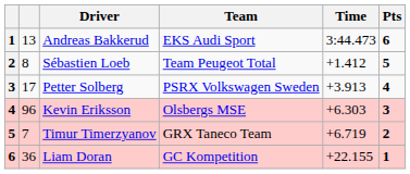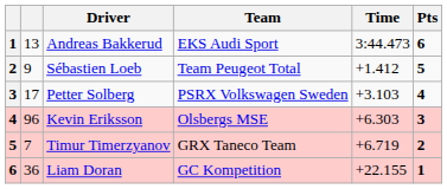Sébastien Loeb | column 2: 8 -> 9
Petter Solberg | Time: +3.913 -> +3.103
